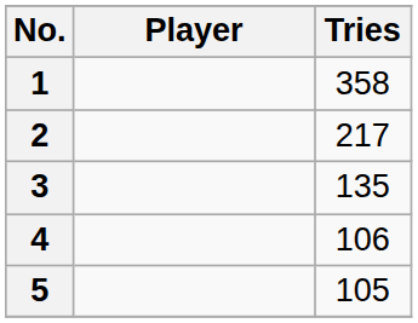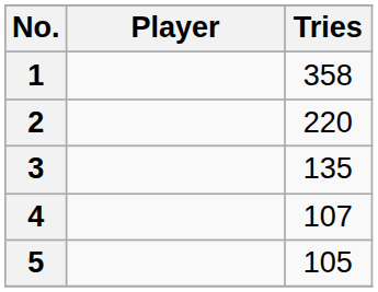2 | Tries: 217 -> 220
4 | Tries: 106 -> 107
